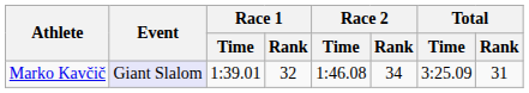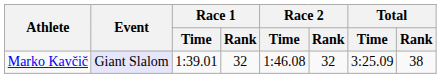Marko Kavčič | Race 2 / Rank: 34 -> 32
Marko Kavčič | Total / Rank: 31 -> 38
